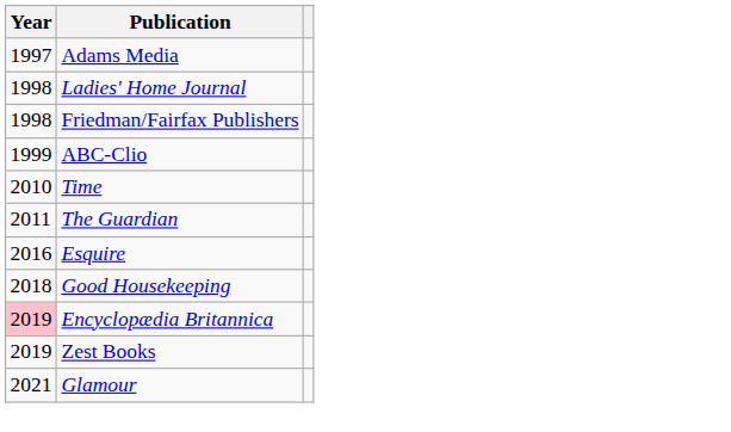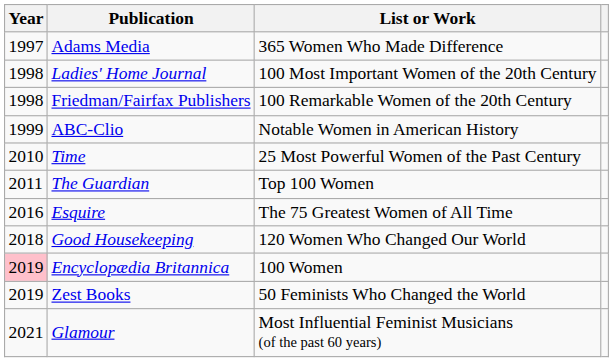+ column: List or Work | 365 Women Who Made Difference | 100 Most Important Women of the 20th Century | 100 Remarkable Women of the 20th Century | Notable Women in American History | 25 Most Powerful Women of the Past Century | Top 100 Women | The 75 Greatest Women of All Time | 120 Women Who Changed Our World | 100 Women | 50 Feminists Who Changed the World | Most Influential Feminist Musicians (of the past 60 years)
